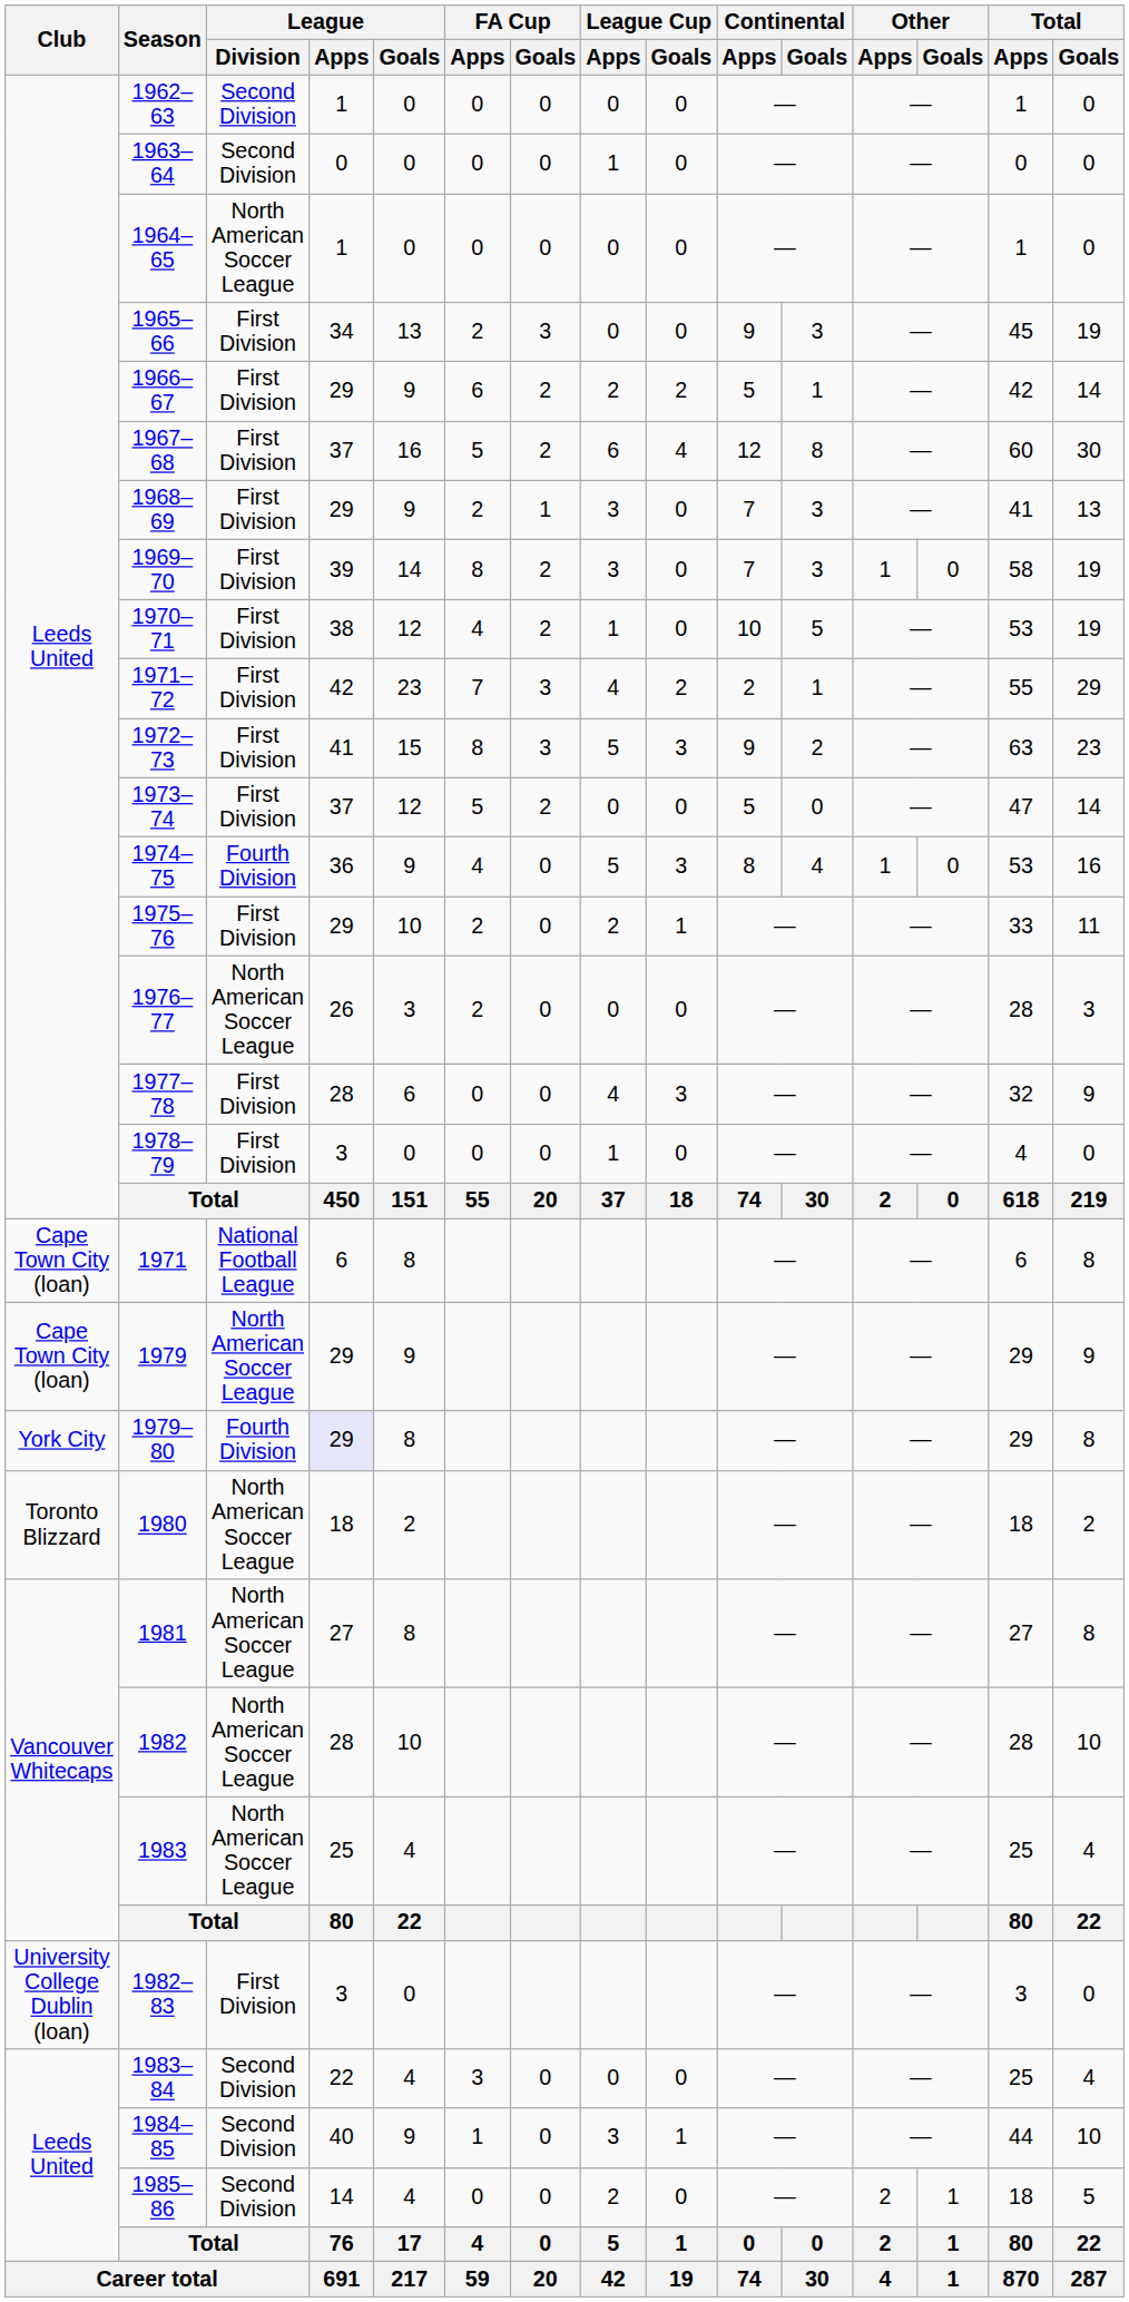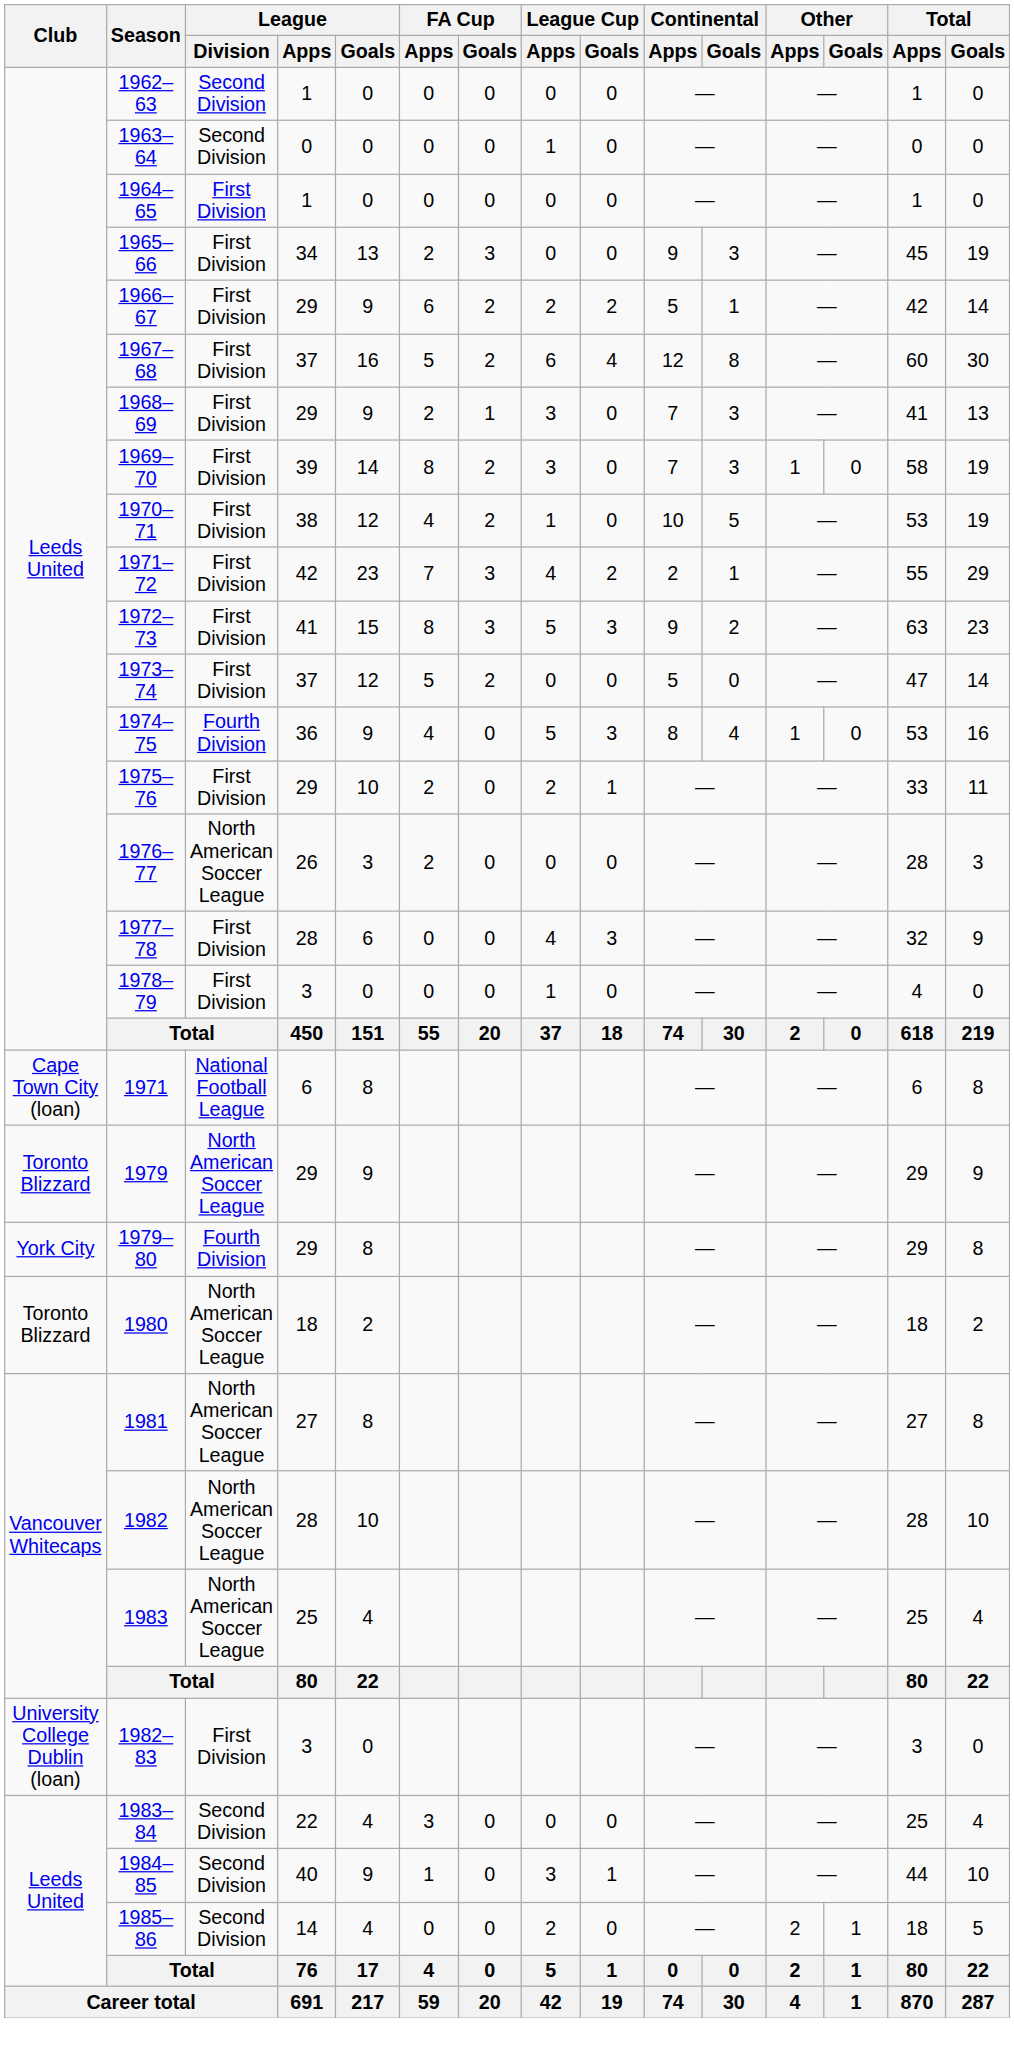1964–65 | League / Division: North American Soccer League -> First Division
1979 | Club: Cape Town City (loan) -> Toronto Blizzard
1979–80 | League / Apps: lavender background -> no background
